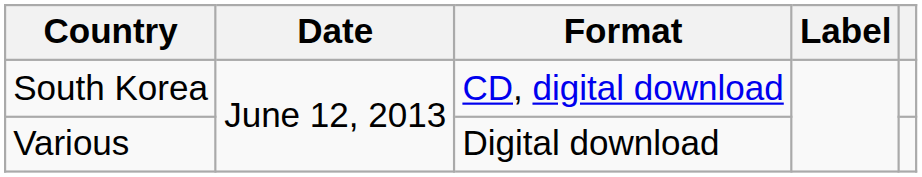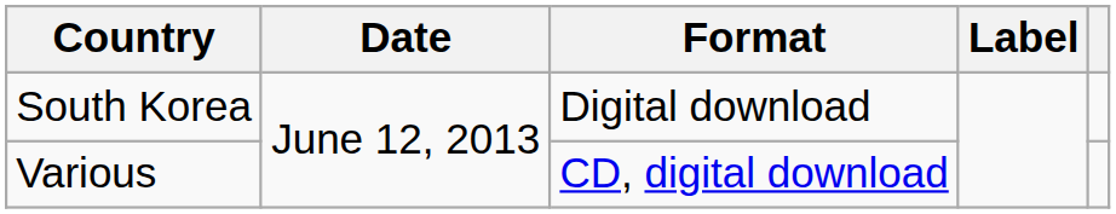South Korea | Format: CD, digital download -> Digital download
Various | Format: Digital download -> CD, digital download
